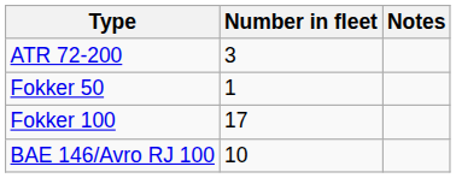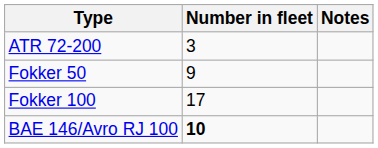Fokker 50 | Number in fleet: 1 -> 9
BAE 146/Avro RJ 100 | Number in fleet: normal -> bold
